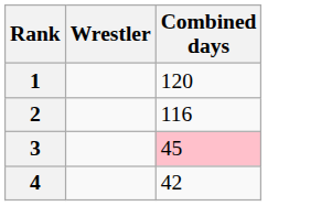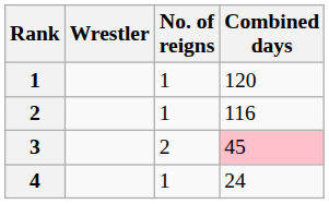+ column: No. of reigns | 1 | 1 | 2 | 1
4 | Combined days: 42 -> 24
